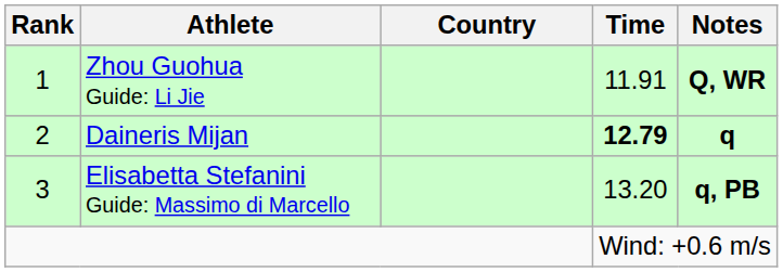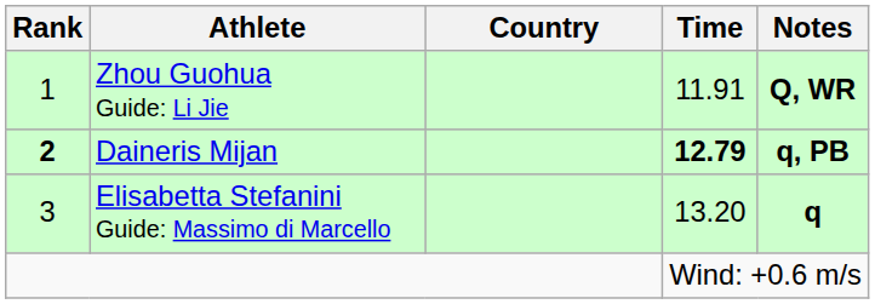Daineris Mijan | Rank: normal -> bold
Daineris Mijan | Notes: q -> q, PB
Elisabetta Stefanini Guide: Massimo di Marcello | Notes: q, PB -> q
